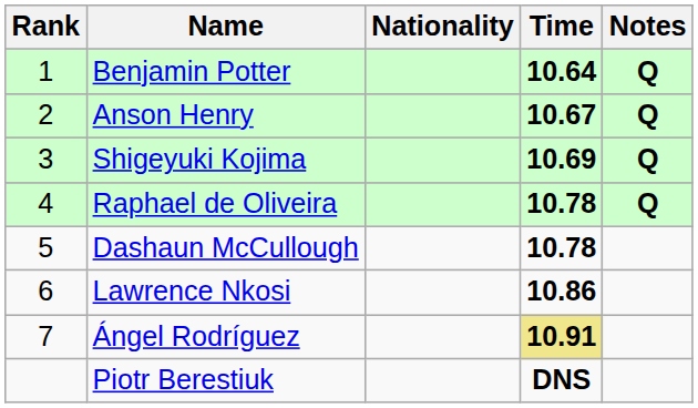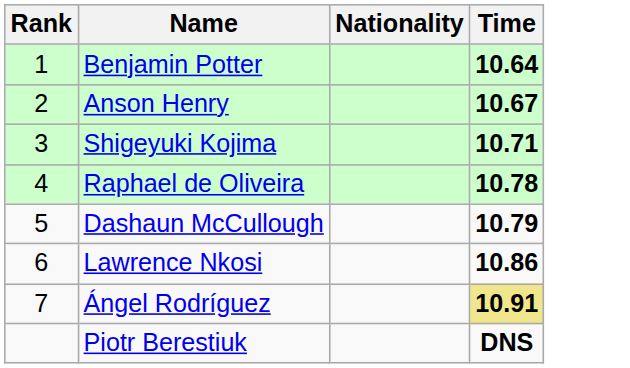- column: Notes | Q | Q | Q | Q
Shigeyuki Kojima | Time: 10.69 -> 10.71
Dashaun McCullough | Time: 10.78 -> 10.79
